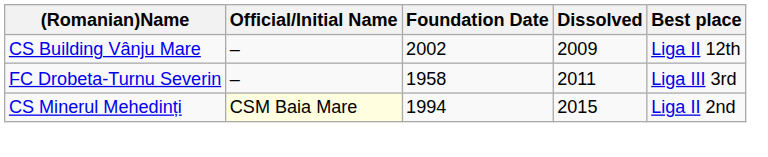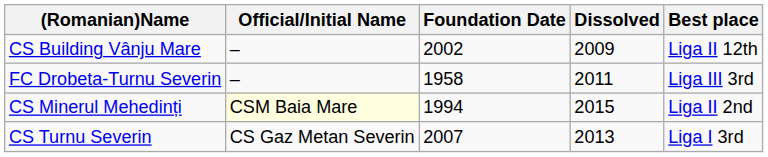+ row: CS Turnu Severin | CS Gaz Metan Severin | 2007 | 2013 | Liga I 3rd
